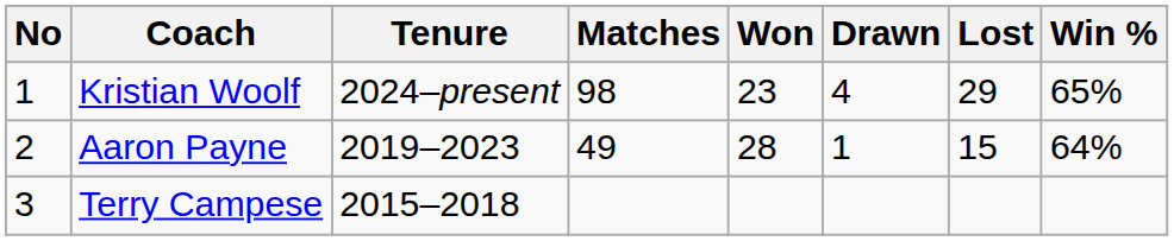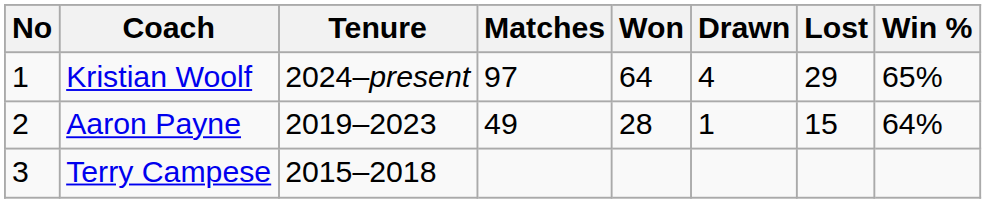Kristian Woolf | Matches: 98 -> 97
Kristian Woolf | Won: 23 -> 64
